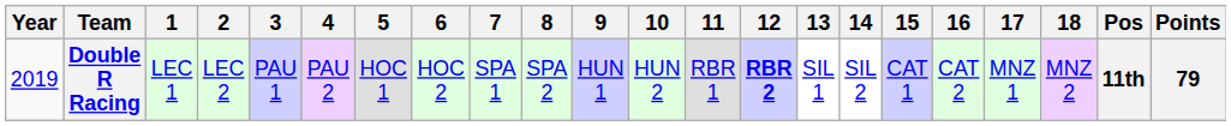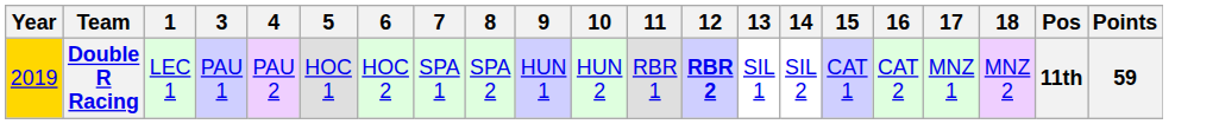- column: 2 | LEC 2
Double R Racing | Year: no background -> gold background
Double R Racing | Points: 79 -> 59
